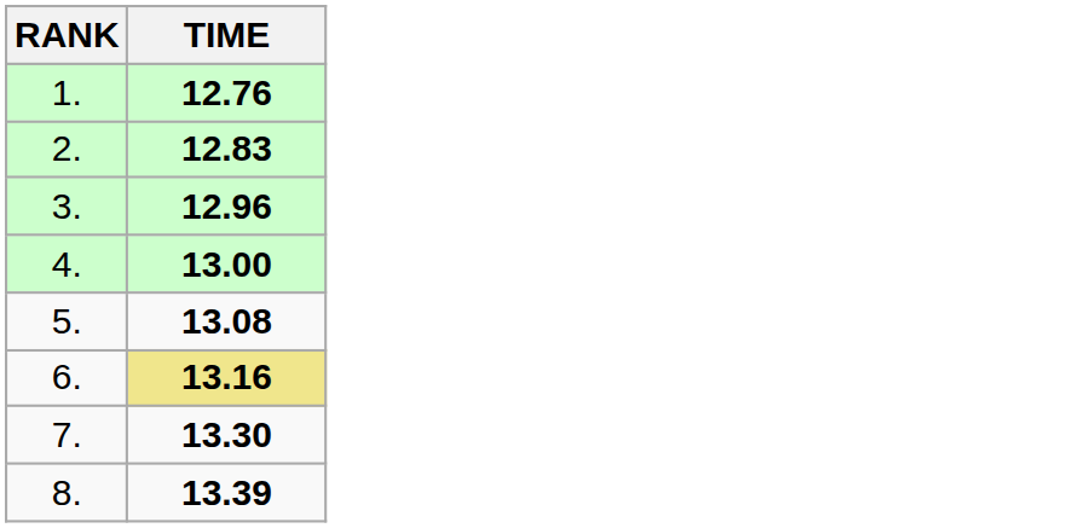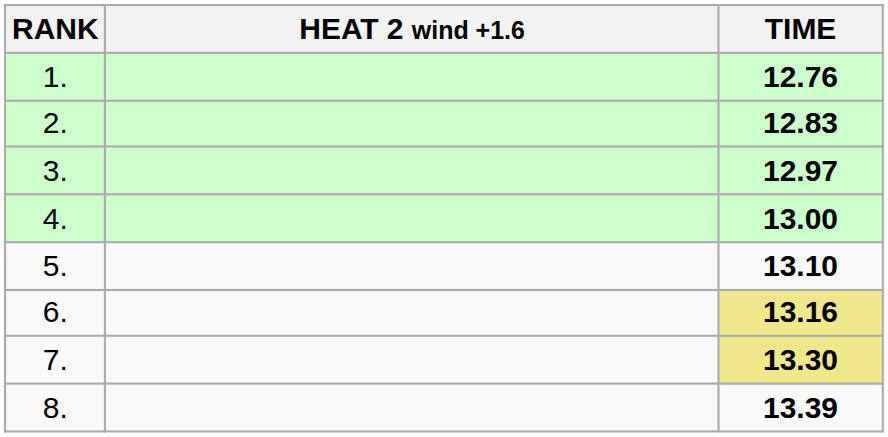+ column: HEAT 2 wind +1.6
3. | TIME: 12.96 -> 12.97
5. | TIME: 13.08 -> 13.10
7. | TIME: no background -> khaki background
